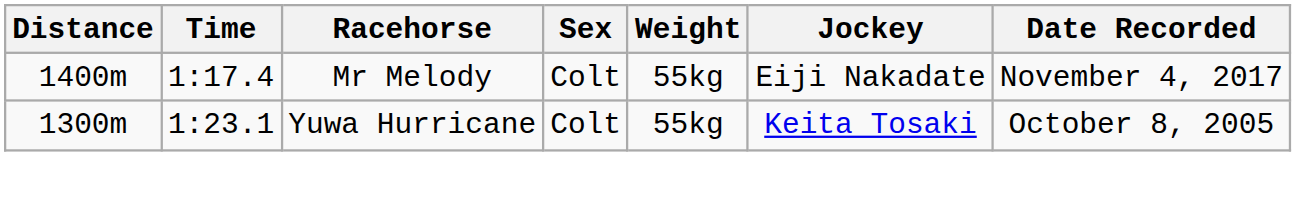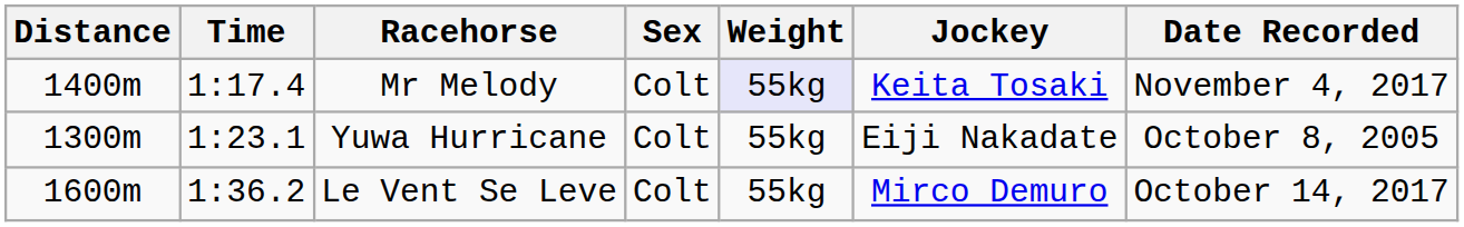Mr Melody | Weight: no background -> lavender background
Mr Melody | Jockey: Eiji Nakadate -> Keita Tosaki
Yuwa Hurricane | Jockey: Keita Tosaki -> Eiji Nakadate
+ row: 1600m | 1:36.2 | Le Vent Se Leve | Colt | 55kg | Mirco Demuro | October 14, 2017
